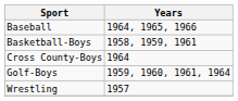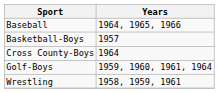Basketball-Boys | Years: 1958, 1959, 1961 -> 1957
Wrestling | Years: 1957 -> 1958, 1959, 1961
